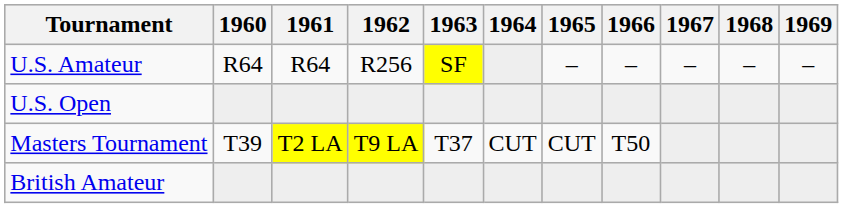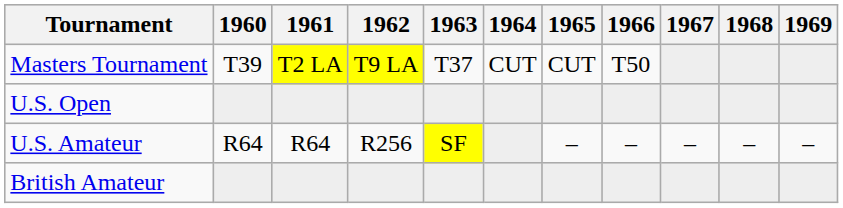rows swapped: Masters Tournament <-> U.S. Amateur
